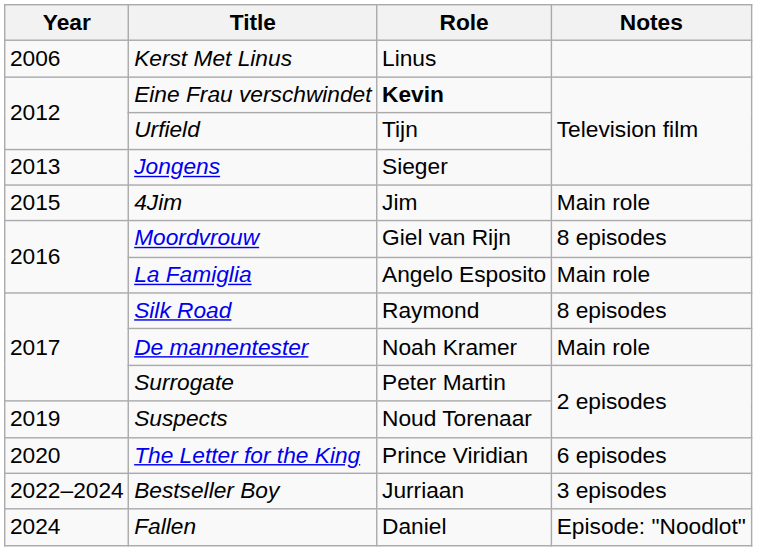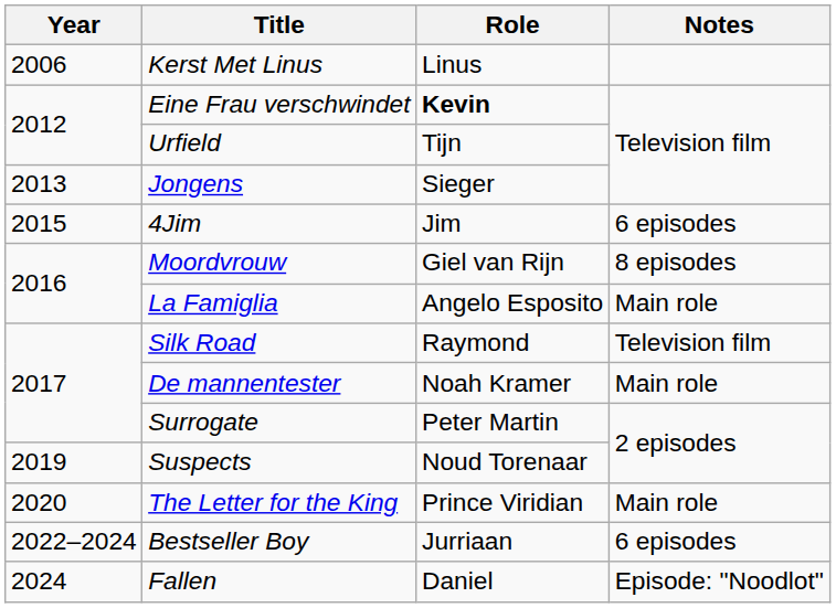4Jim | Notes: Main role -> 6 episodes
Silk Road | Notes: 8 episodes -> Television film
The Letter for the King | Notes: 6 episodes -> Main role
Bestseller Boy | Notes: 3 episodes -> 6 episodes
